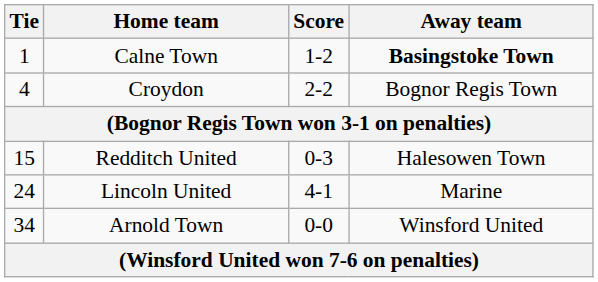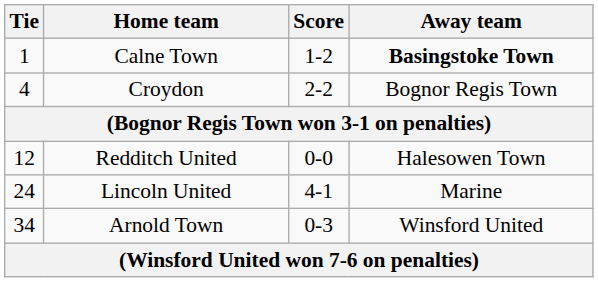Redditch United | Tie: 15 -> 12
Redditch United | Score: 0-3 -> 0-0
Arnold Town | Score: 0-0 -> 0-3
